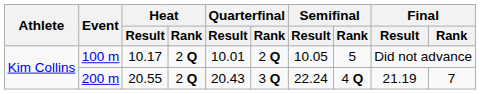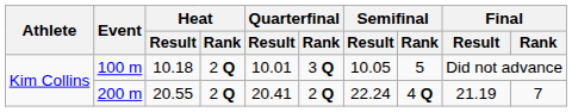100 m | Heat / Result: 10.17 -> 10.18
100 m | Quarterfinal / Rank: 2 Q -> 3 Q
200 m | Quarterfinal / Result: 20.43 -> 20.41
200 m | Quarterfinal / Rank: 3 Q -> 2 Q
